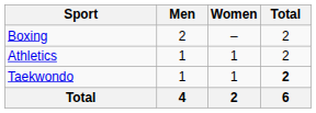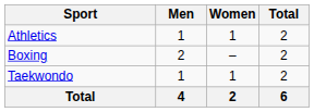rows swapped: Athletics <-> Boxing
Taekwondo | Total: bold -> normal
